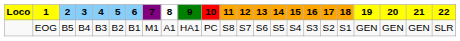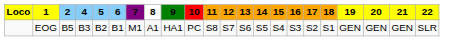- column: 3 | B4
